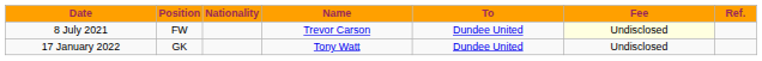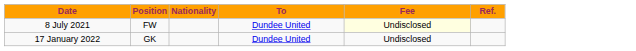- column: Name | Trevor Carson | Tony Watt
